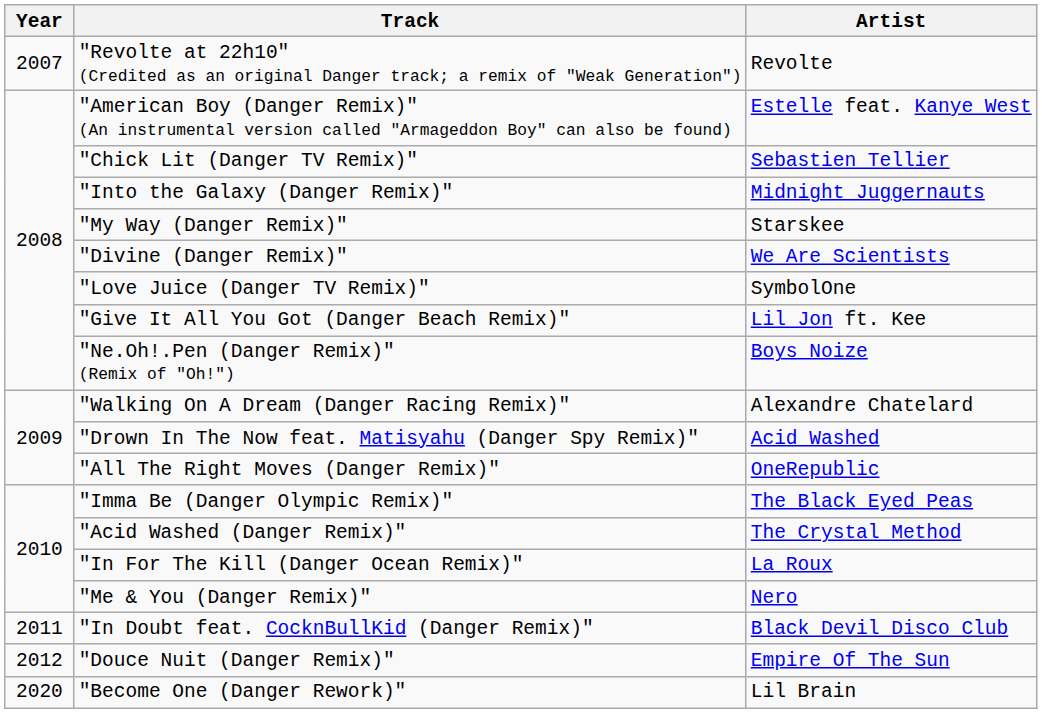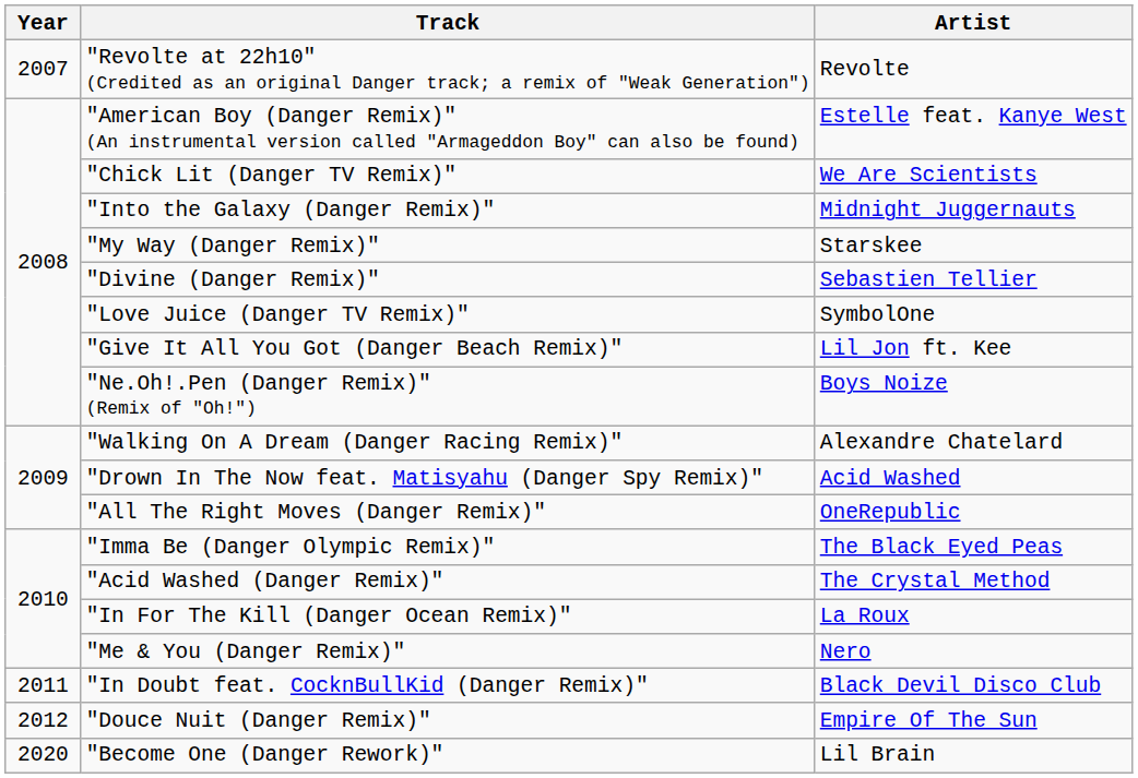"Chick Lit (Danger TV Remix)" | Artist: Sebastien Tellier -> We Are Scientists
"Divine (Danger Remix)" | Artist: We Are Scientists -> Sebastien Tellier
